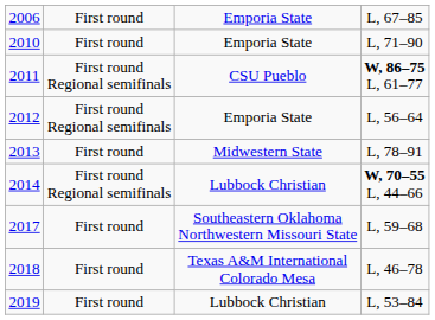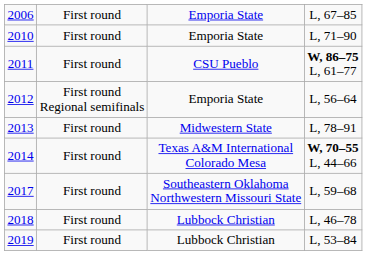2011 | column 2: First round Regional semifinals -> First round
2014 | column 2: First round Regional semifinals -> First round
2014 | column 3: Lubbock Christian -> Texas A&M International Colorado Mesa
2018 | column 3: Texas A&M International Colorado Mesa -> Lubbock Christian
